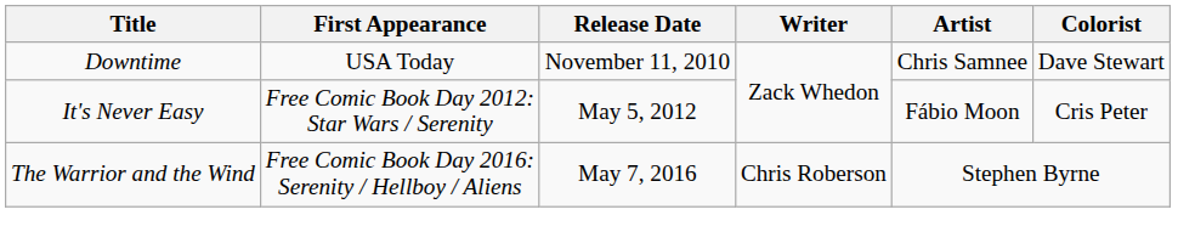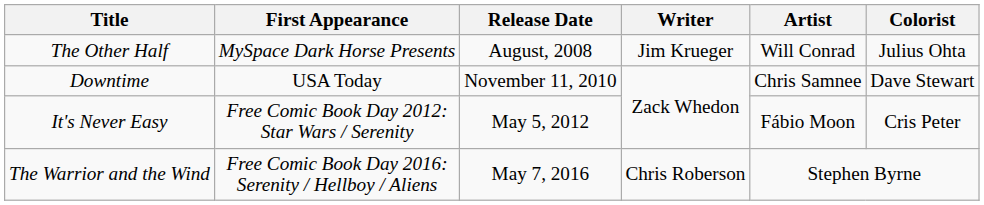+ row: The Other Half | MySpace Dark Horse Presents | August, 2008 | Jim Krueger | Will Conrad | Julius Ohta
